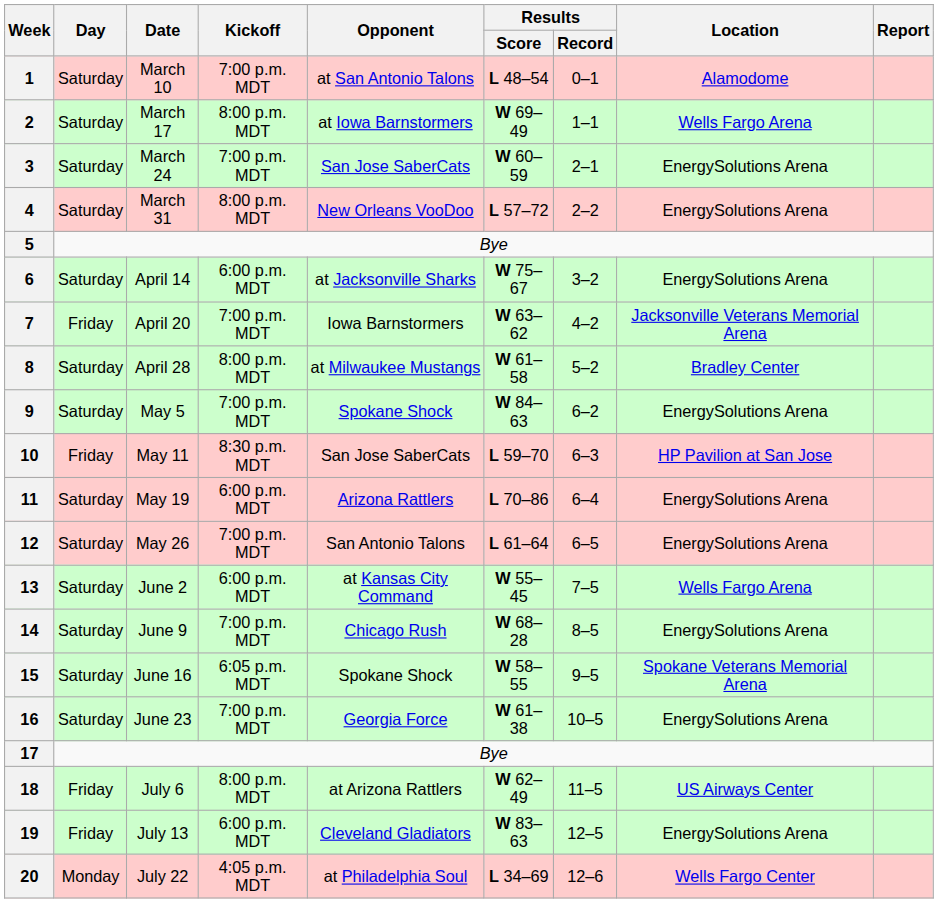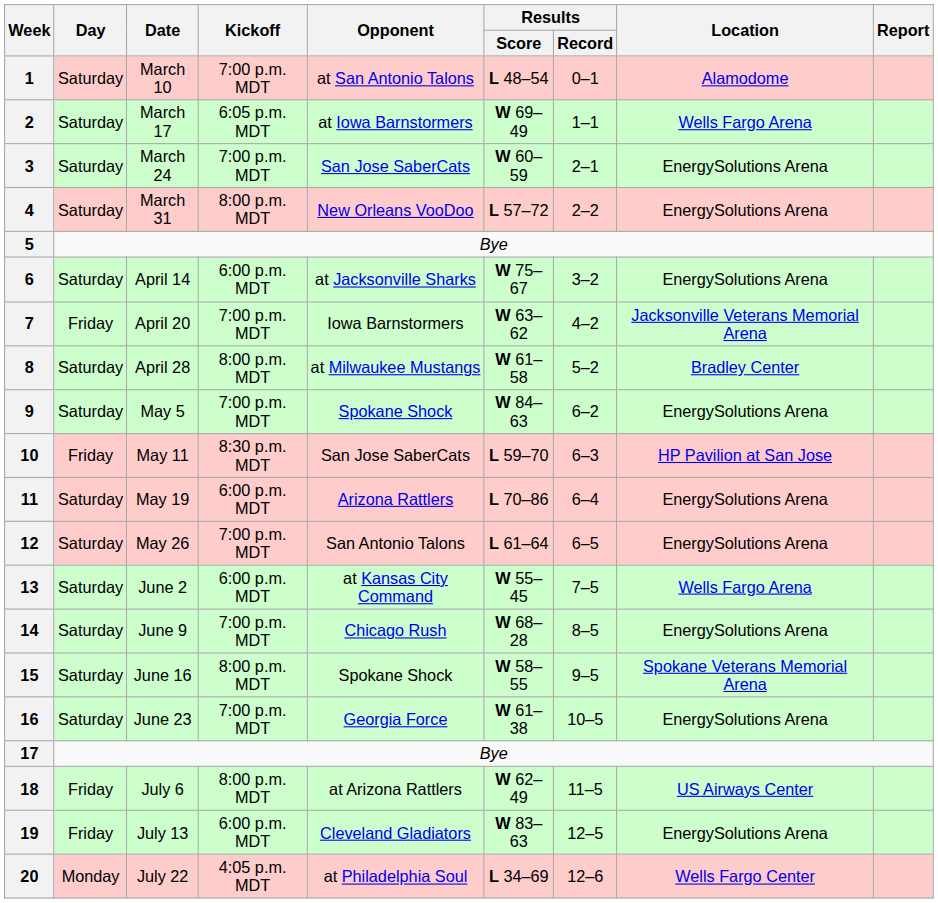2 | Kickoff: 8:00 p.m. MDT -> 6:05 p.m. MDT
15 | Kickoff: 6:05 p.m. MDT -> 8:00 p.m. MDT
